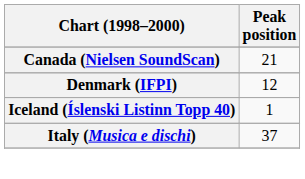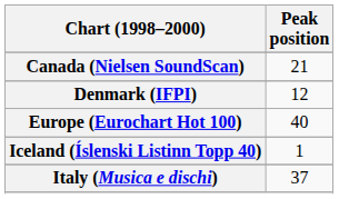+ row: Europe (Eurochart Hot 100) | 40
